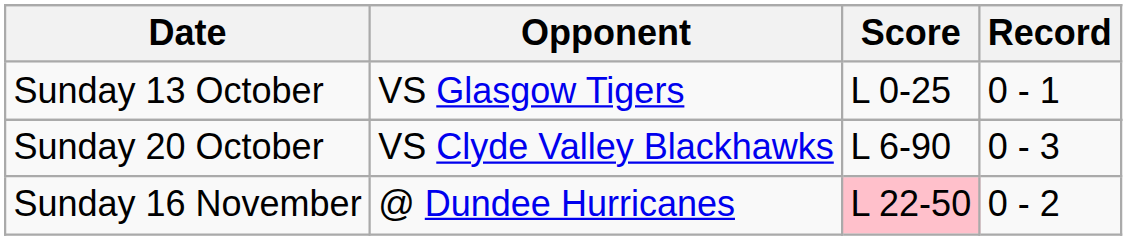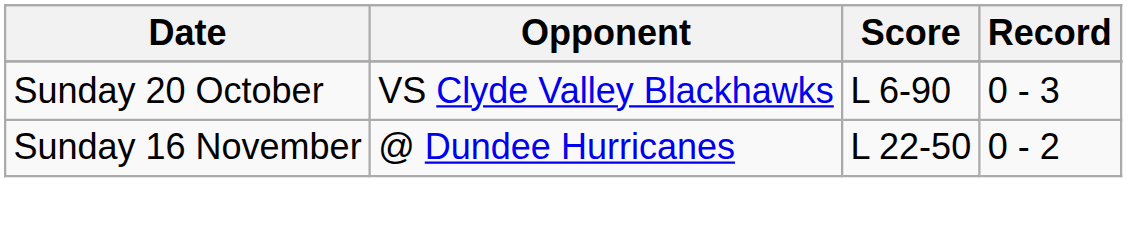- row: Sunday 13 October | VS Glasgow Tigers | L 0-25 | 0 - 1
Sunday 16 November | Score: pink background -> no background
